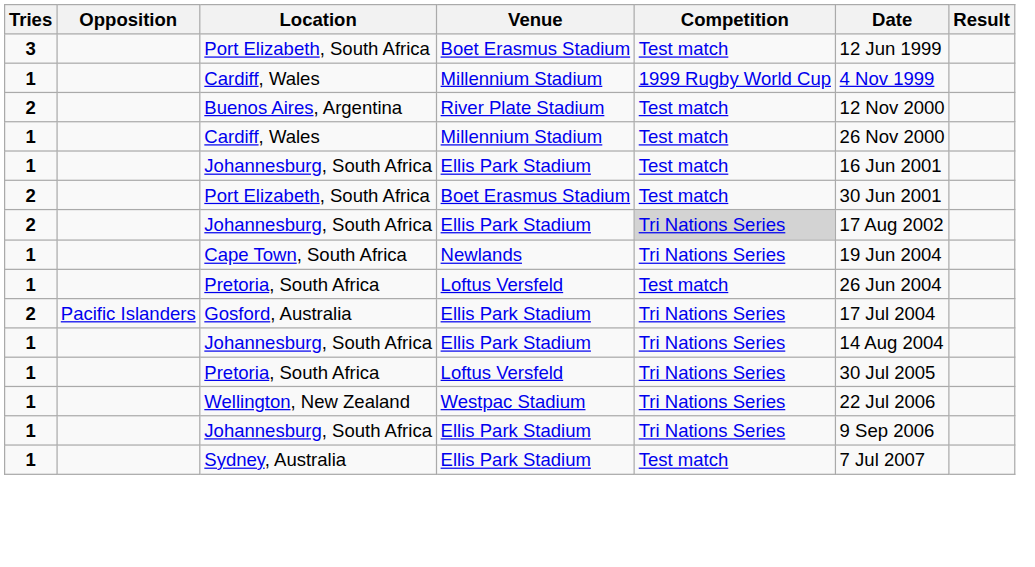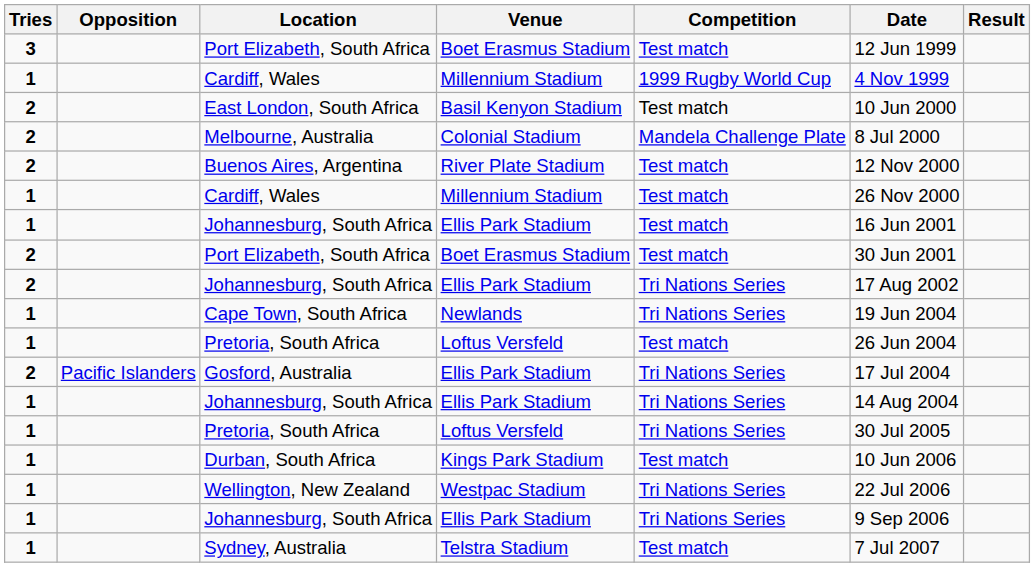+ row: 2 | East London, South Africa | Basil Kenyon Stadium | Test match | 10 Jun 2000
+ row: 2 | Melbourne, Australia | Colonial Stadium | Mandela Challenge Plate | 8 Jul 2000
2 / Johannesburg, South Africa | Competition: lightgrey background -> no background
+ row: 1 | Durban, South Africa | Kings Park Stadium | Test match | 10 Jun 2006
Sydney, Australia | Venue: Ellis Park Stadium -> Telstra Stadium
